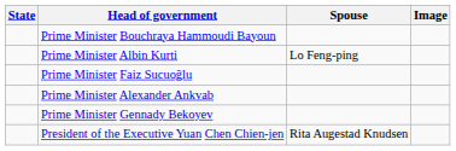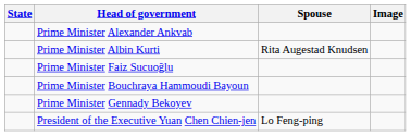rows swapped: Prime Minister Alexander Ankvab <-> Prime Minister Bouchraya Hammoudi Bayoun
Prime Minister Albin Kurti | Spouse: Lo Feng-ping -> Rita Augestad Knudsen
President of the Executive Yuan Chen Chien-jen | Spouse: Rita Augestad Knudsen -> Lo Feng-ping
